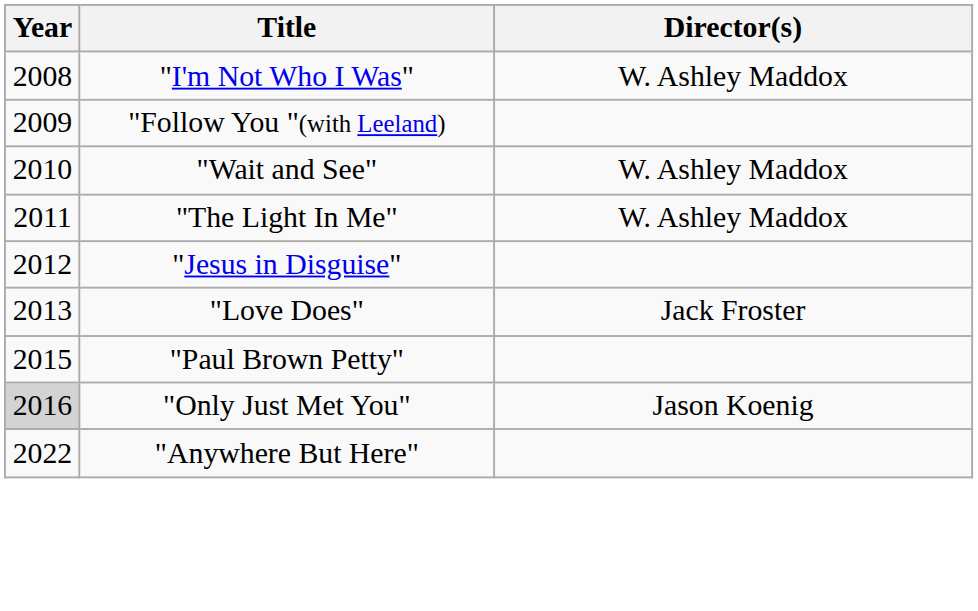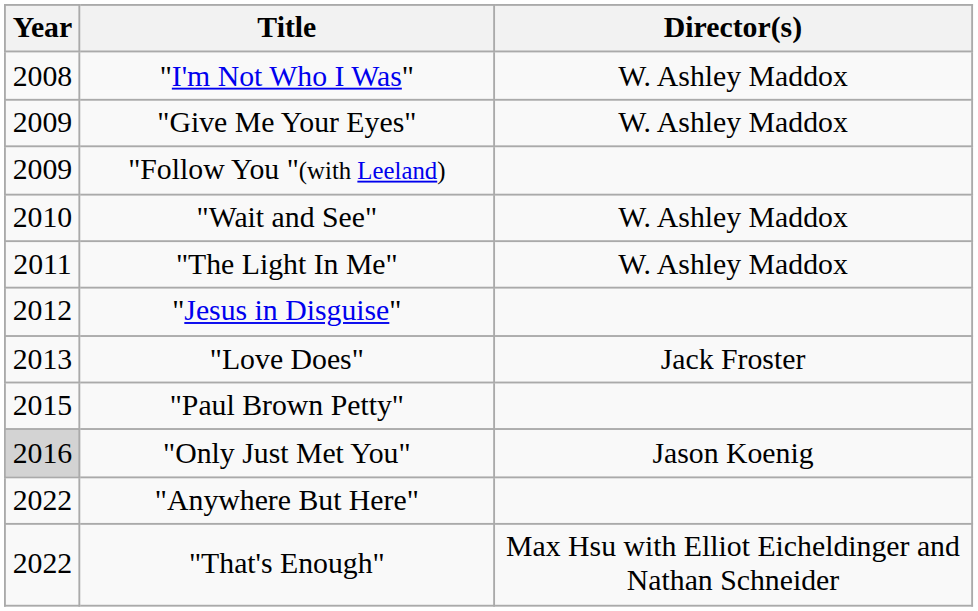+ row: 2009 | "Give Me Your Eyes" | W. Ashley Maddox
+ row: 2022 | "That's Enough" | Max Hsu with Elliot Eicheldinger and Nathan Schneider
